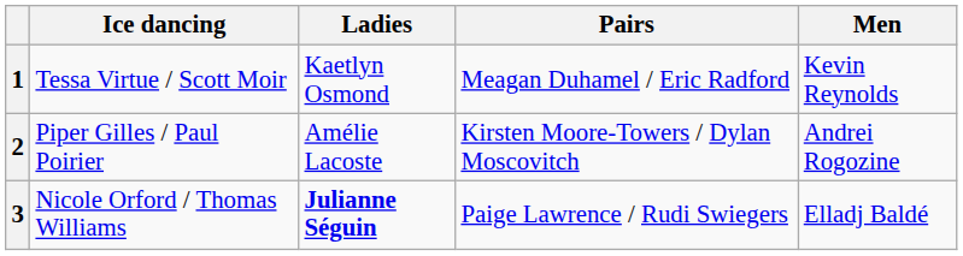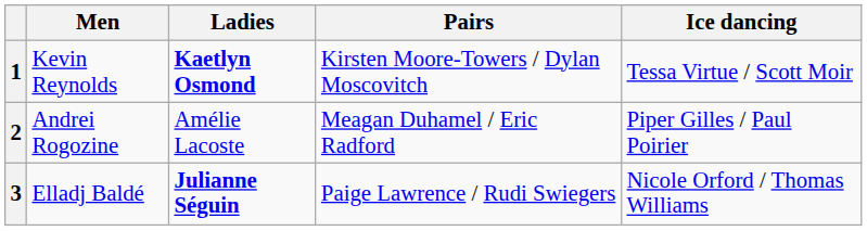columns swapped: Men <-> Ice dancing
1 | Ladies: normal -> bold
1 | Pairs: Meagan Duhamel / Eric Radford -> Kirsten Moore-Towers / Dylan Moscovitch
2 | Pairs: Kirsten Moore-Towers / Dylan Moscovitch -> Meagan Duhamel / Eric Radford
